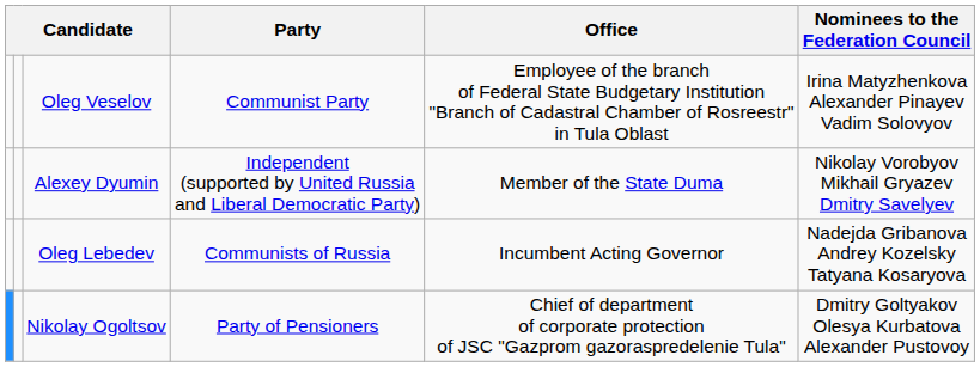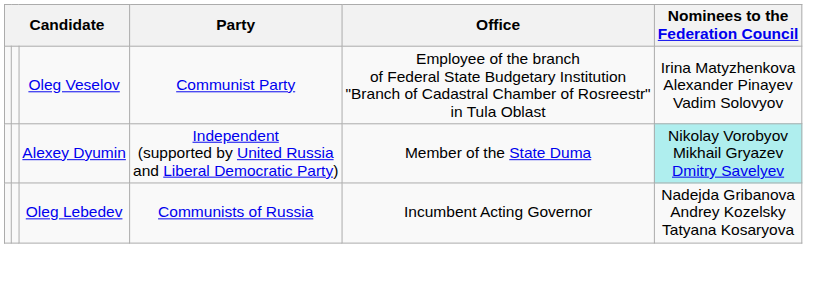Alexey Dyumin | Nominees to the Federation Council: no background -> paleturquoise background
- row: Nikolay Ogoltsov | Party of Pensioners | Chief of department of corporate protection of JSC "Gazprom gazoraspredelenie Tula" | Dmitry Goltyakov Olesya Kurbatova Alexander Pustovoy
